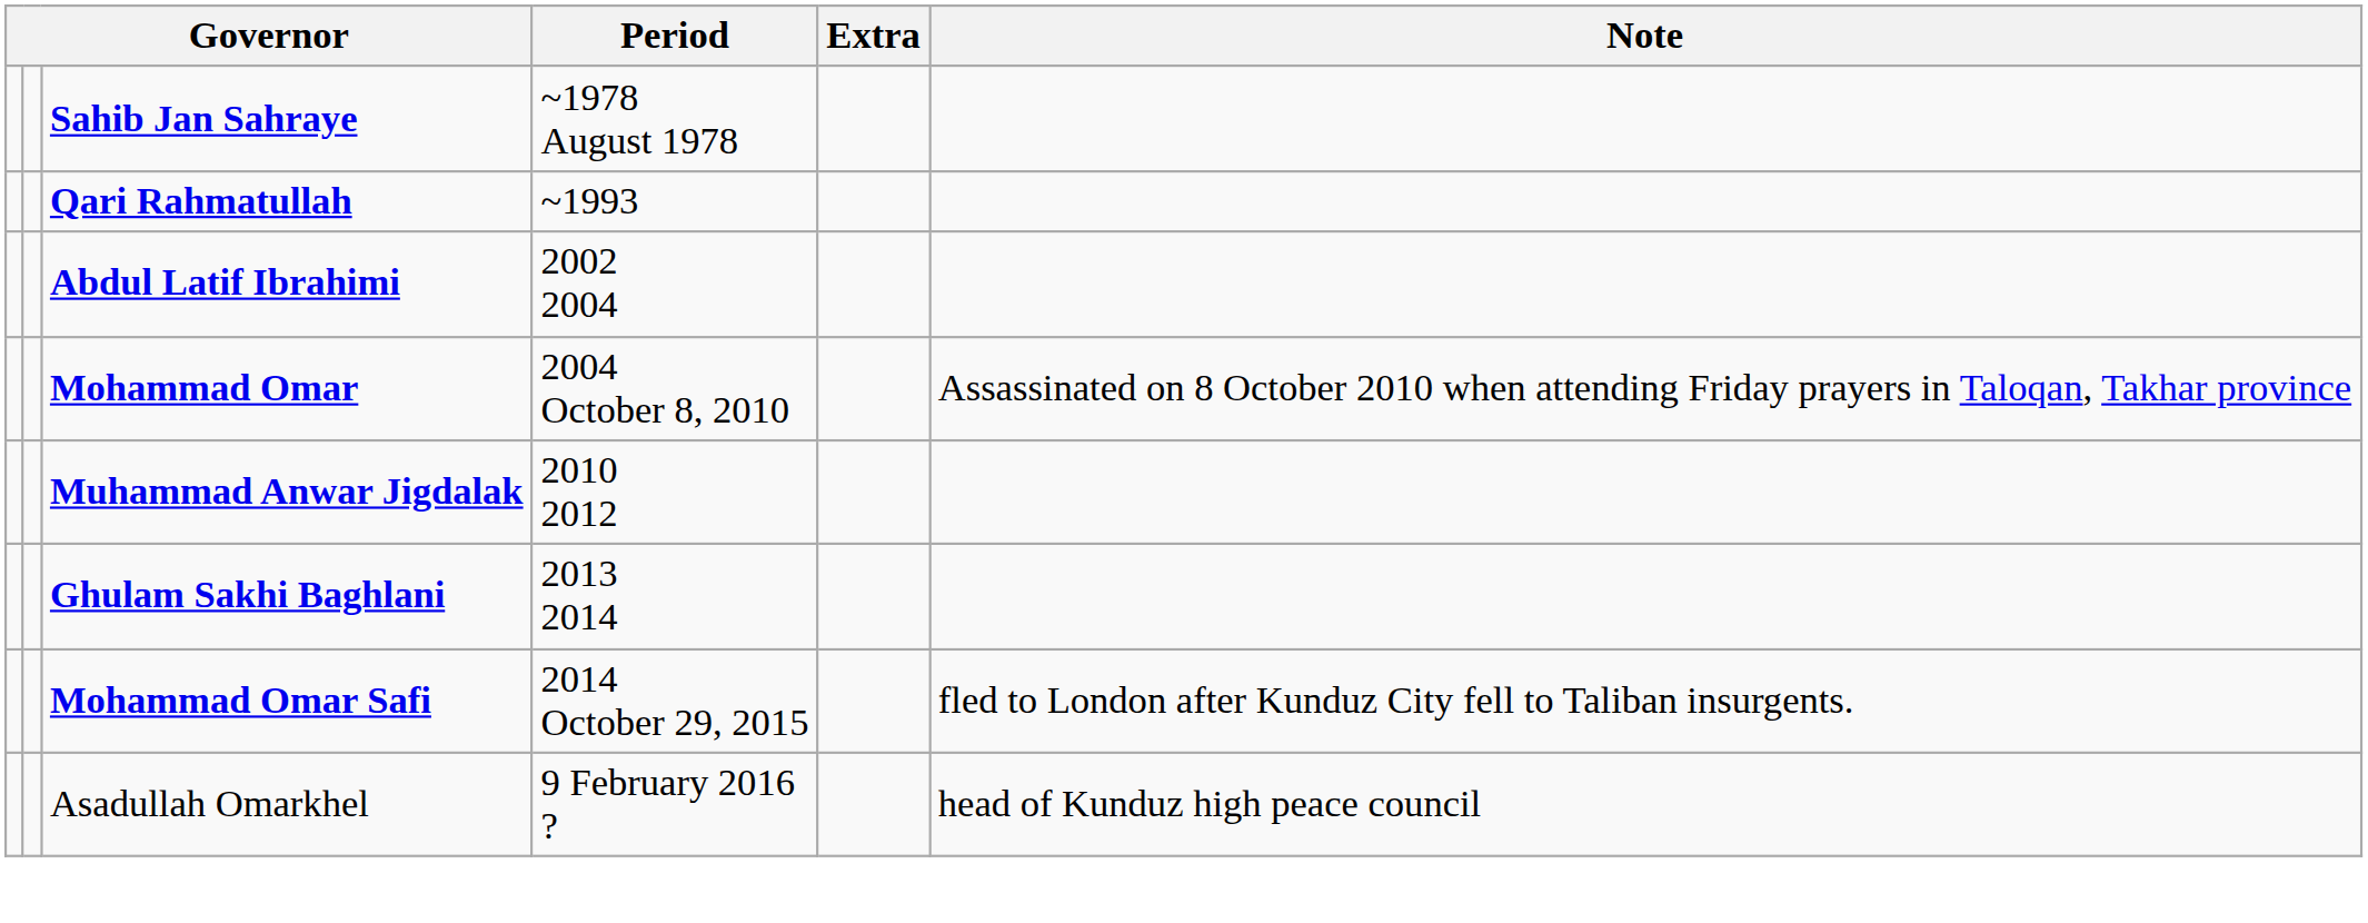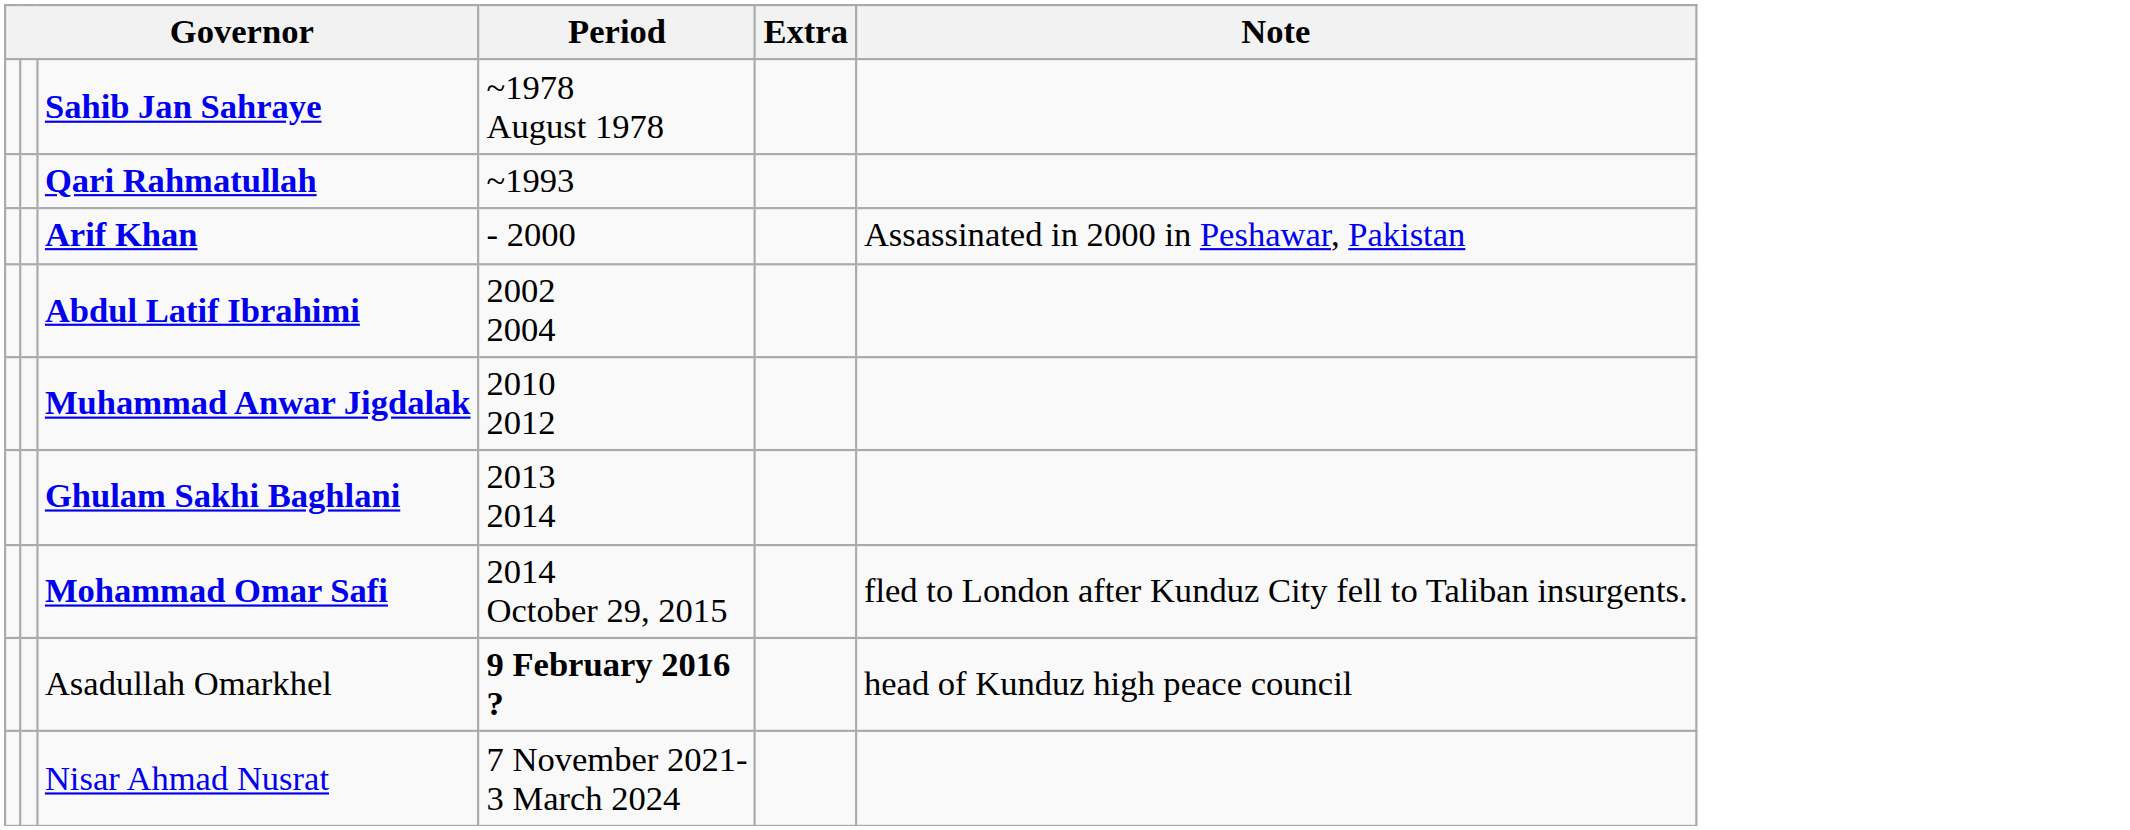+ row: Arif Khan | - 2000 | Assassinated in 2000 in Peshawar, Pakistan
- row: Mohammad Omar | 2004 October 8, 2010 | Assassinated on 8 October 2010 when attending Friday prayers in Taloqan, Takhar province
Asadullah Omarkhel | Period: normal -> bold
+ row: Nisar Ahmad Nusrat | 7 November 2021- 3 March 2024
